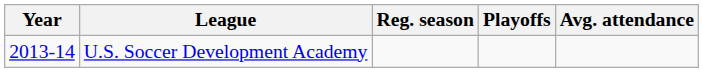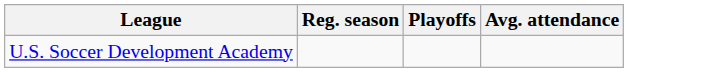- column: Year | 2013-14
